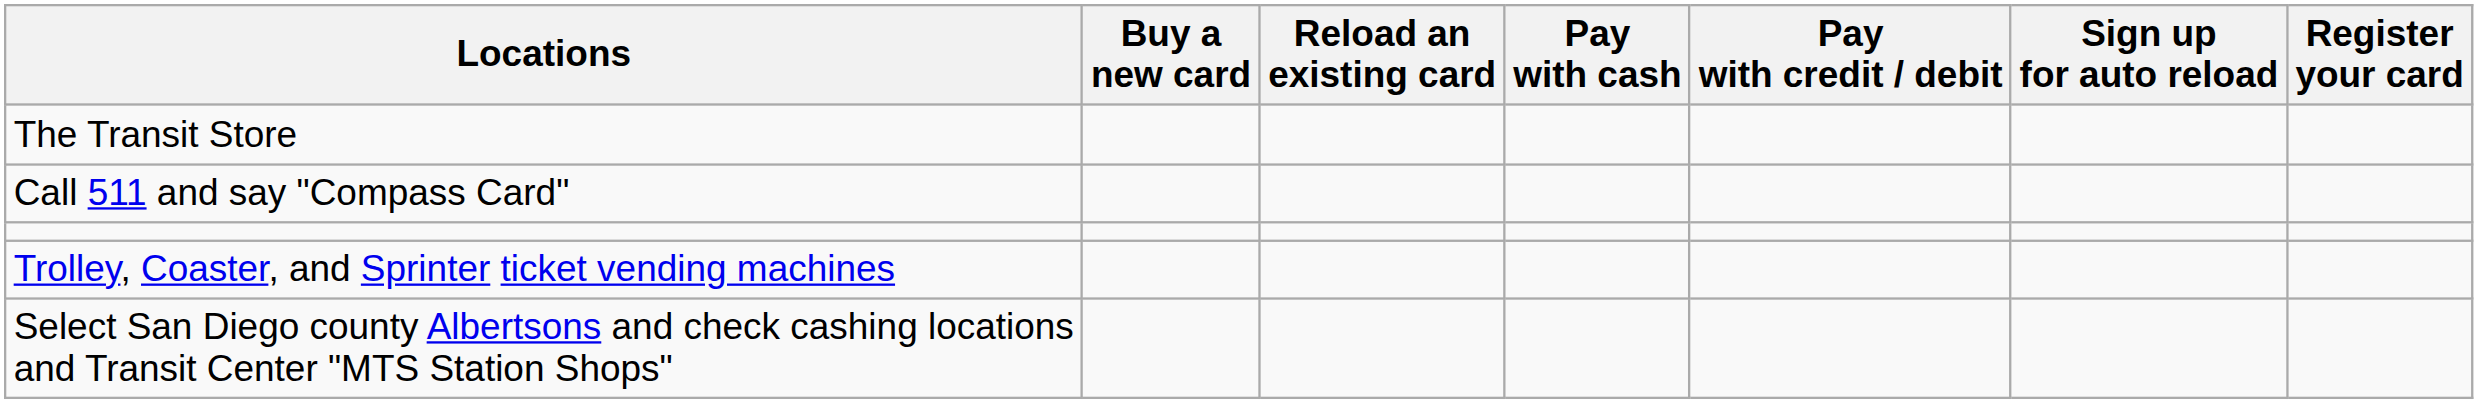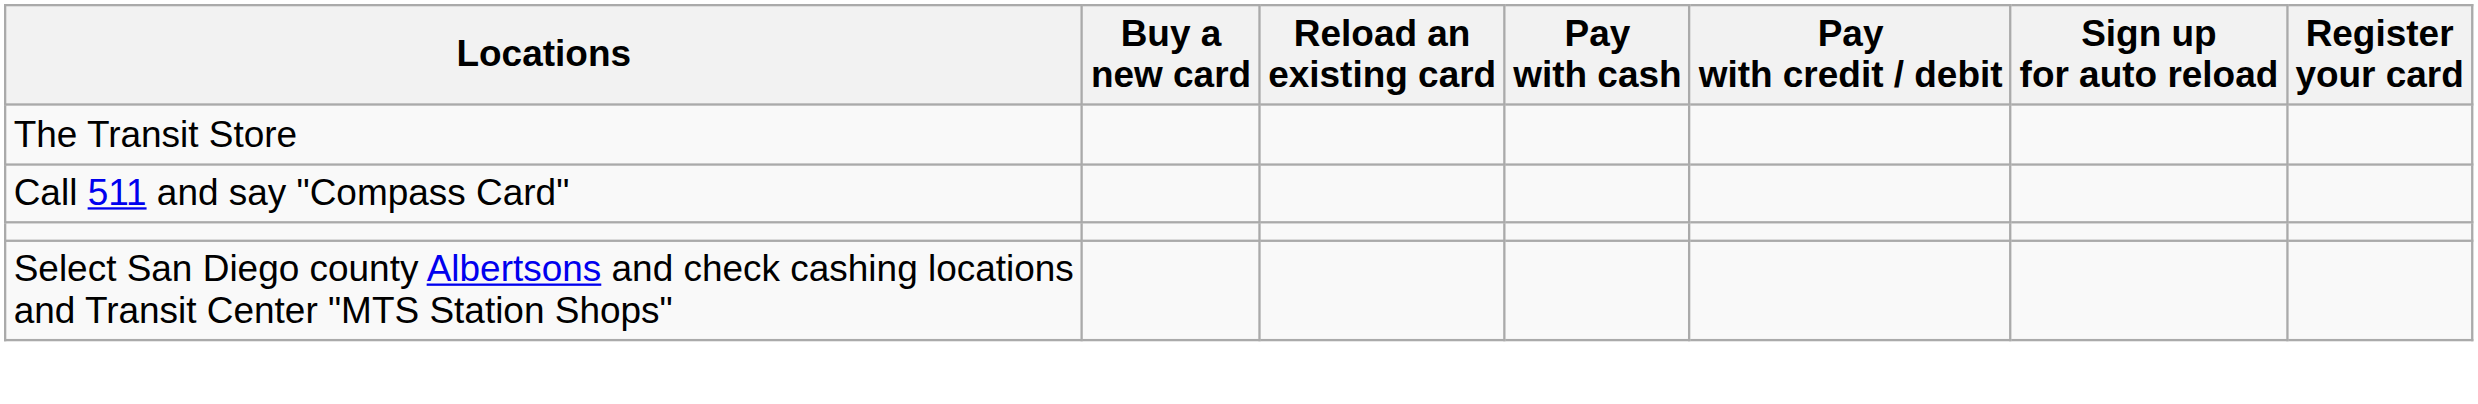- row: Trolley, Coaster, and Sprinter ticket vending machines
